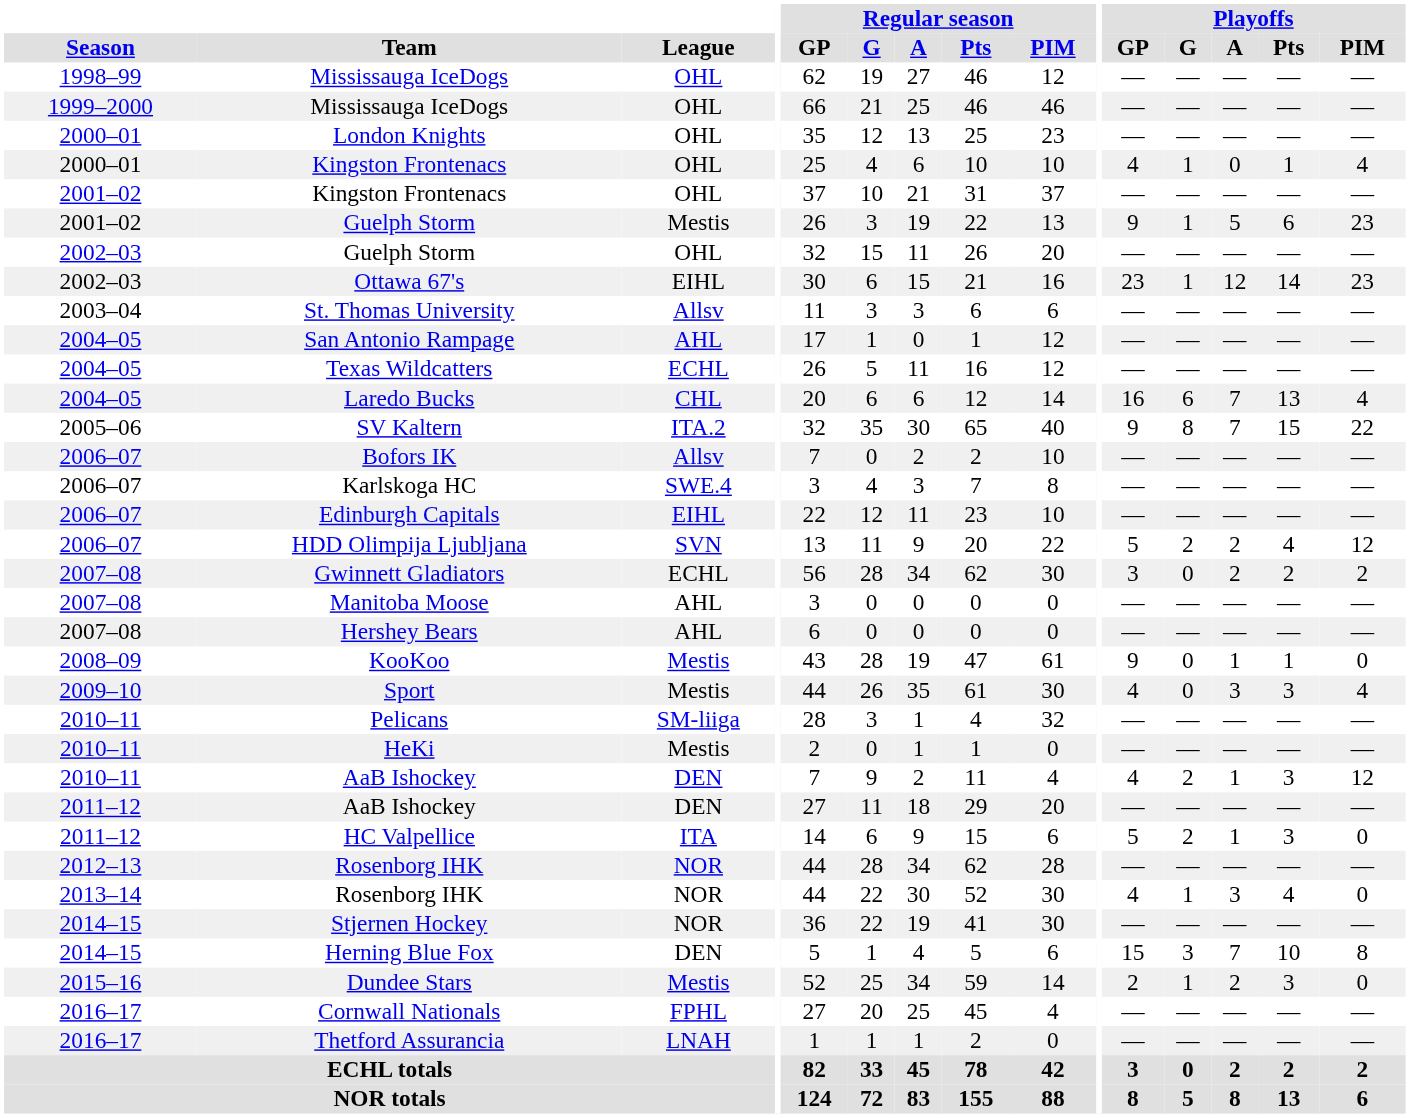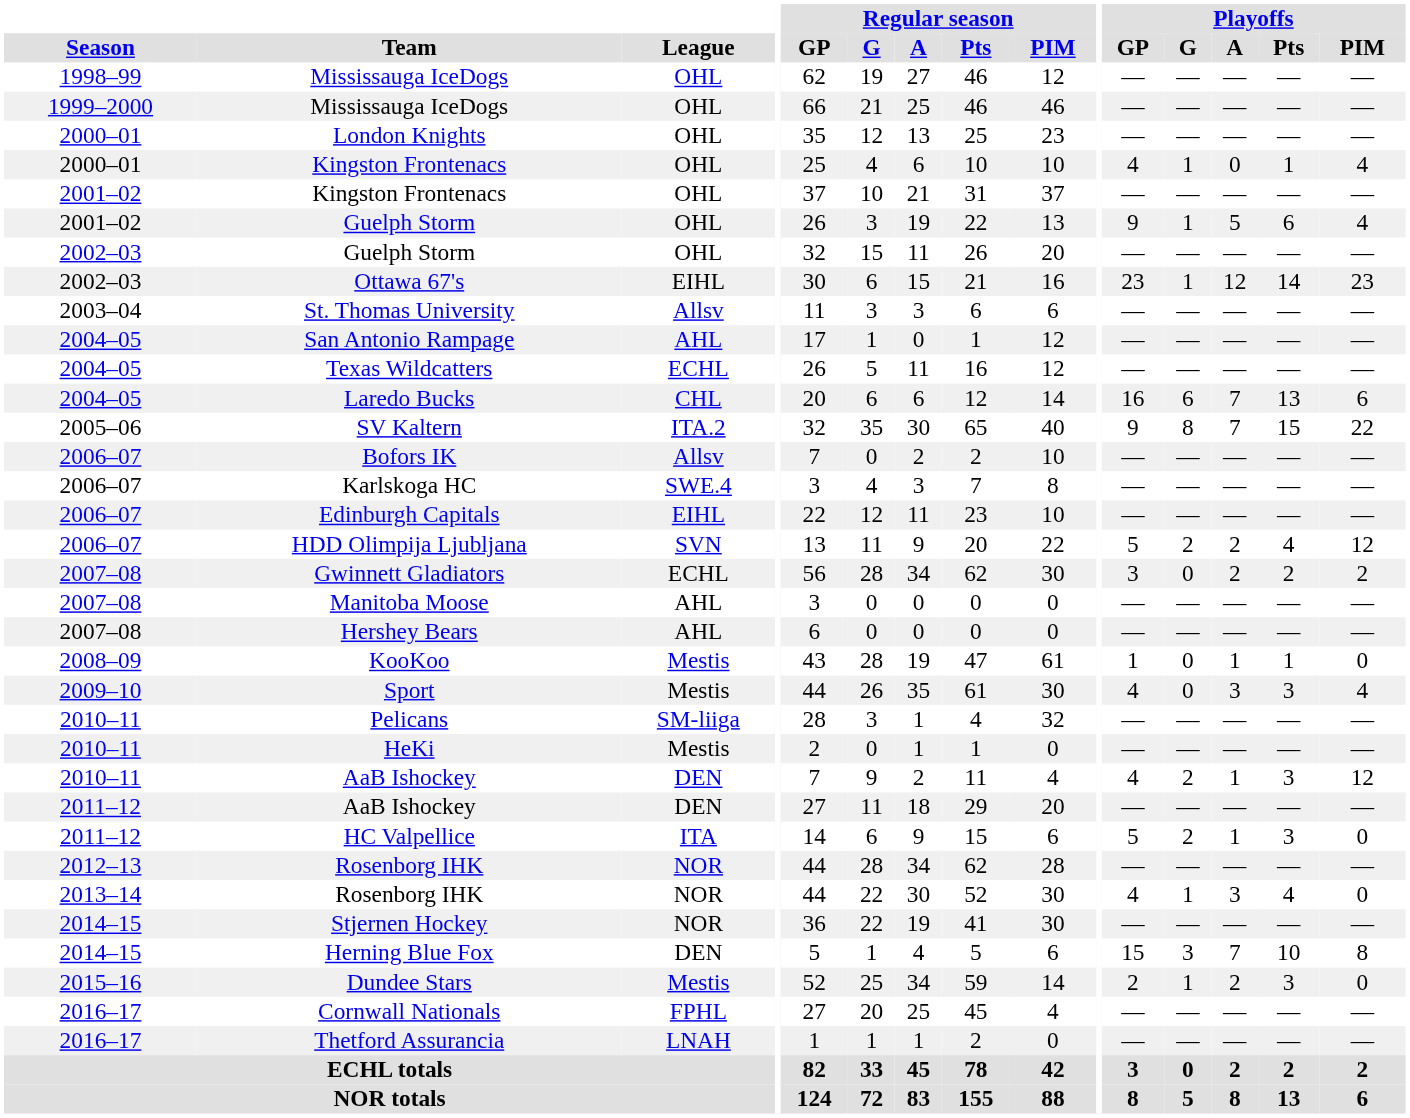2001–02 / Guelph Storm | League: Mestis -> OHL
2001–02 / Guelph Storm | Playoffs / PIM: 23 -> 4
Laredo Bucks | Playoffs / PIM: 4 -> 6
KooKoo | Playoffs / GP: 9 -> 1
